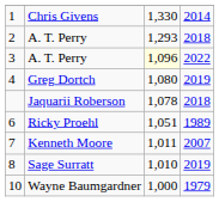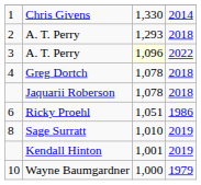Greg Dortch | column 3: 1,080 -> 1,078
Greg Dortch | column 4: 2019 -> 2018
Ricky Proehl | column 4: 1989 -> 1986
- row: 7 | Kenneth Moore | 1,011 | 2007
+ row: Kendall Hinton | 1,001 | 2019
